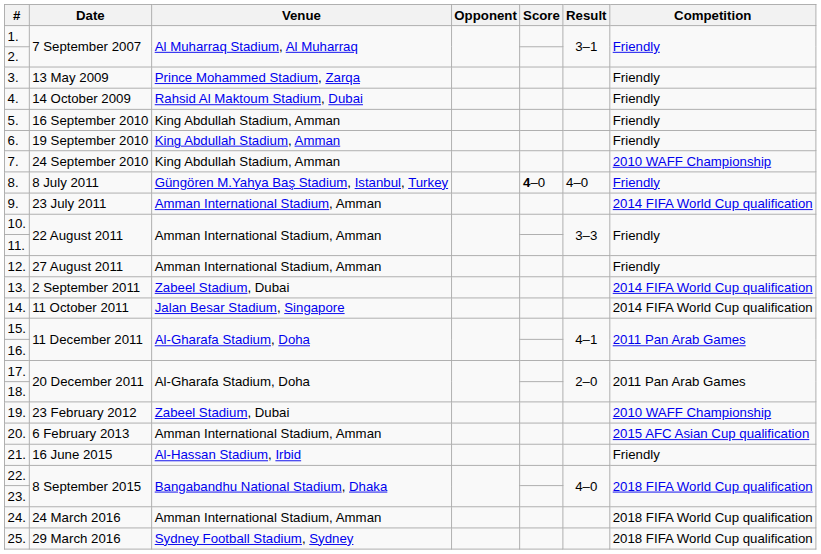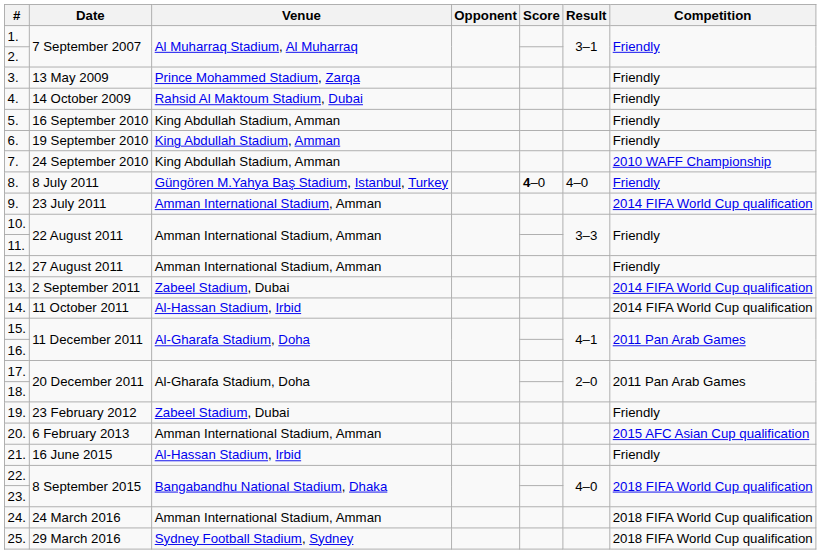14. | Venue: Jalan Besar Stadium, Singapore -> Al-Hassan Stadium, Irbid
19. | Competition: 2010 WAFF Championship -> Friendly
